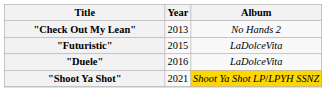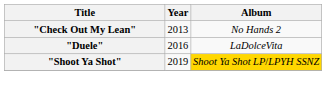- row: "Futuristic" | 2015 | LaDolceVita
"Shoot Ya Shot" | Year: 2021 -> 2019
